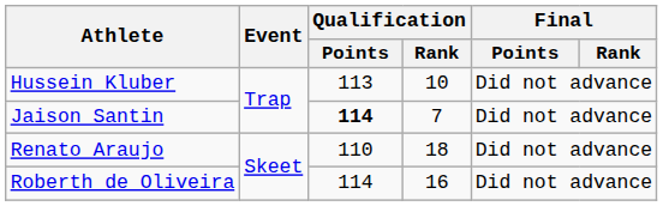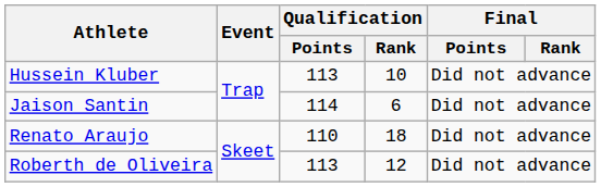Jaison Santin | Qualification / Points: bold -> normal
Jaison Santin | Qualification / Rank: 7 -> 6
Roberth de Oliveira | Qualification / Points: 114 -> 113
Roberth de Oliveira | Qualification / Rank: 16 -> 12
